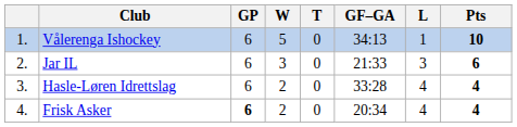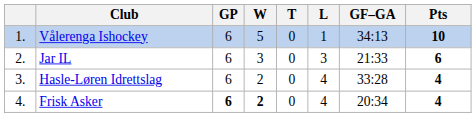columns swapped: L <-> GF–GA
Frisk Asker | W: normal -> bold
